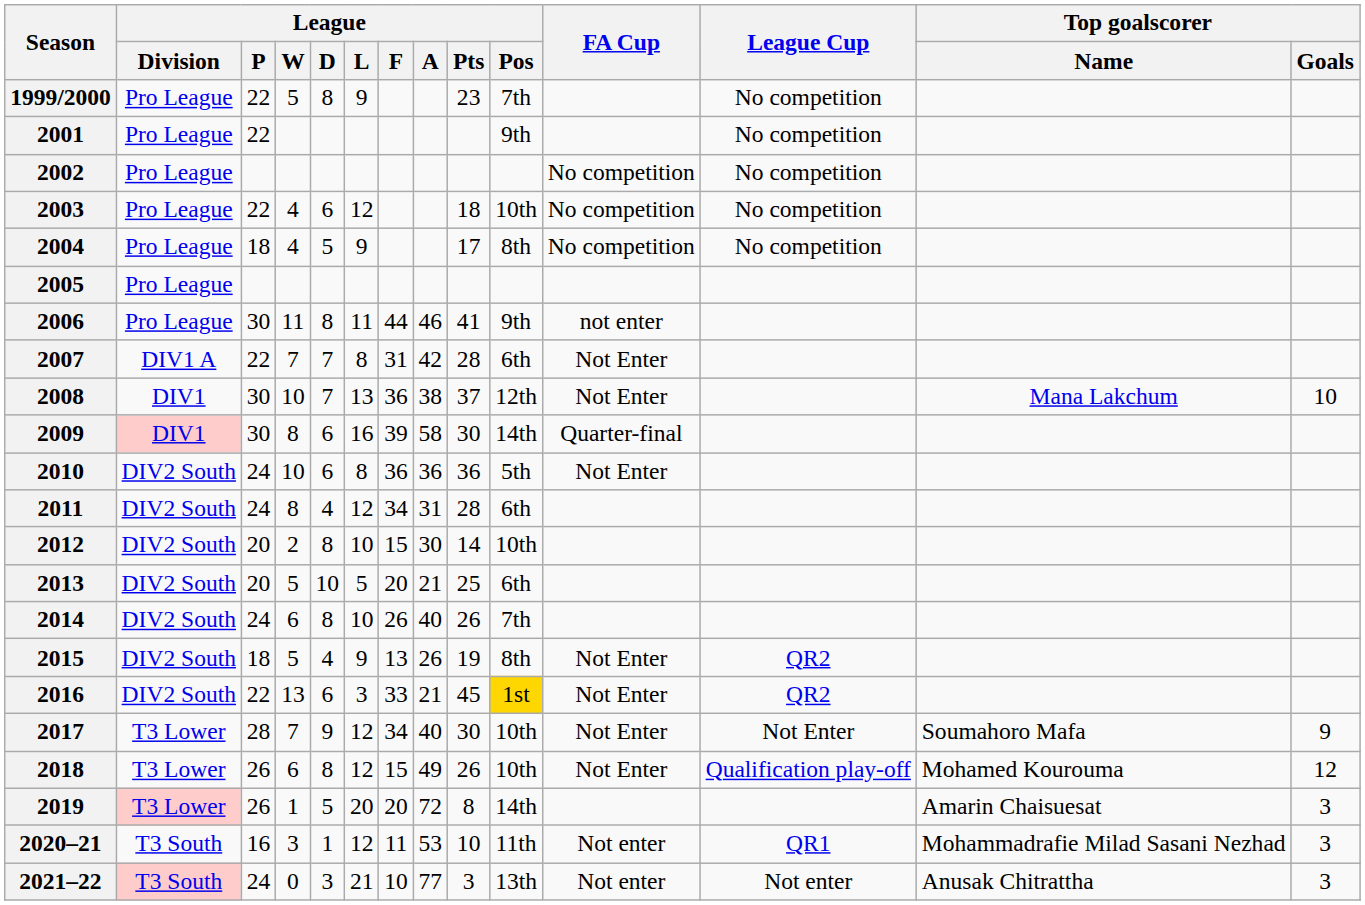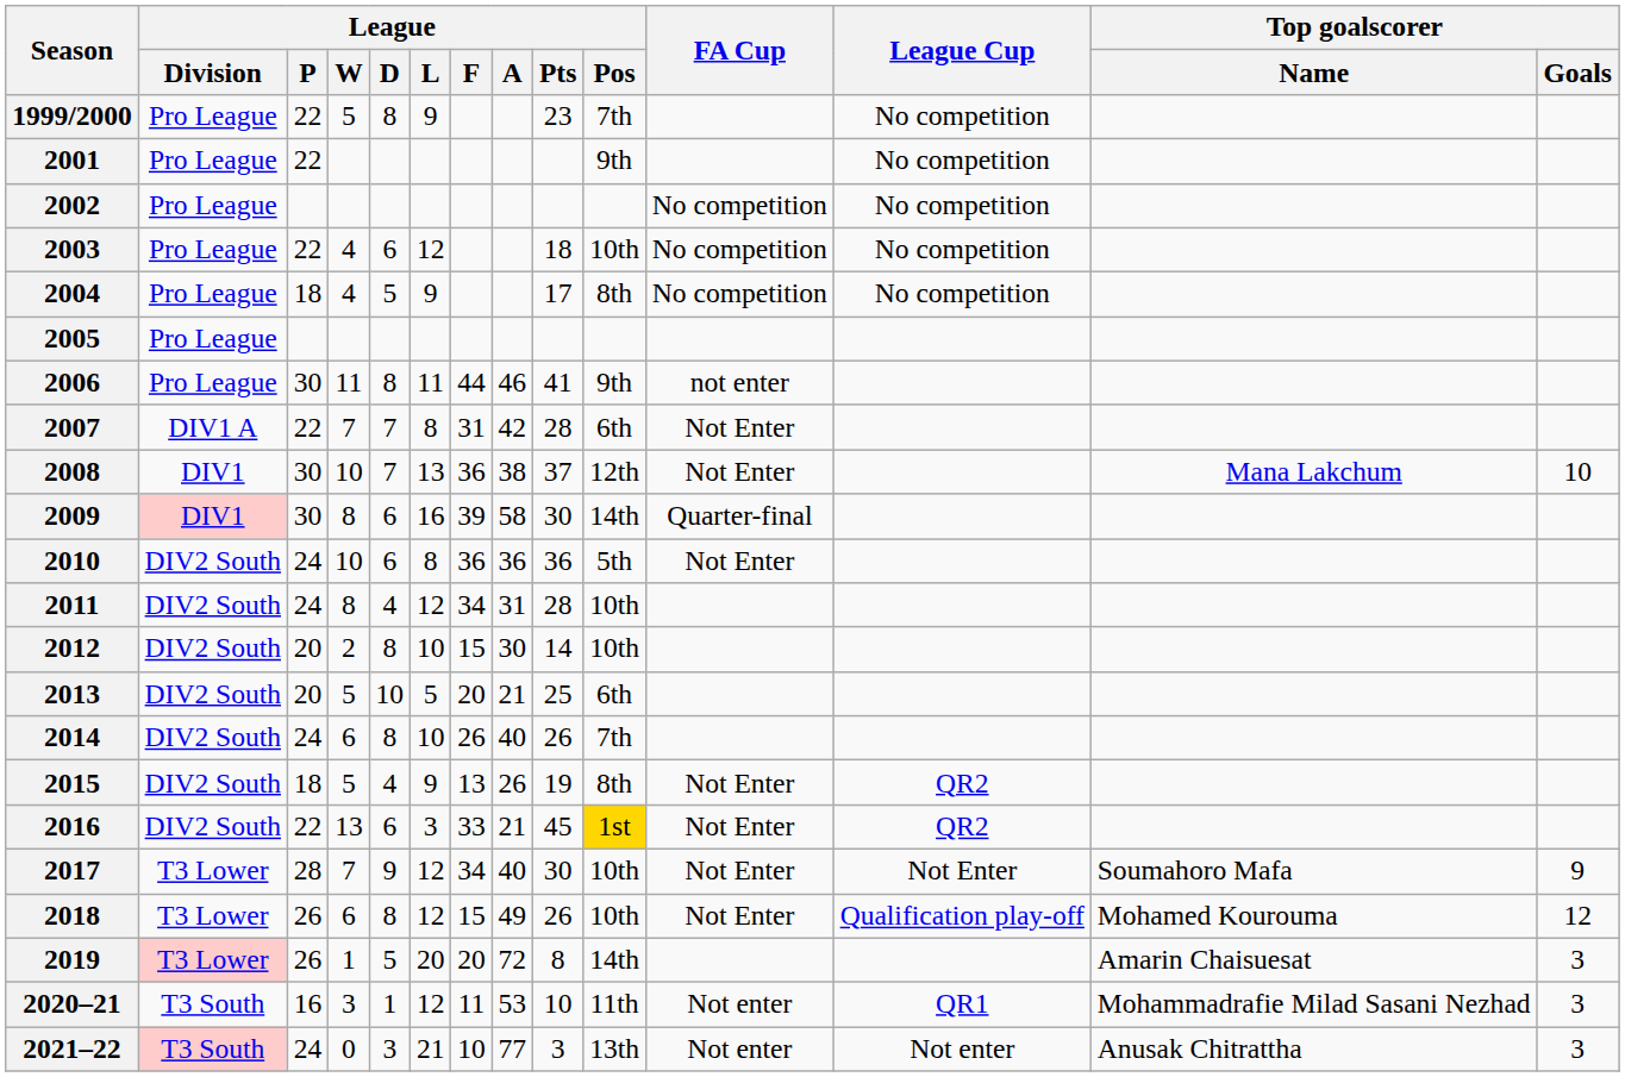2011 | League / Pos: 6th -> 10th
